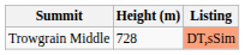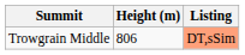Trowgrain Middle | Height (m): 728 -> 806
